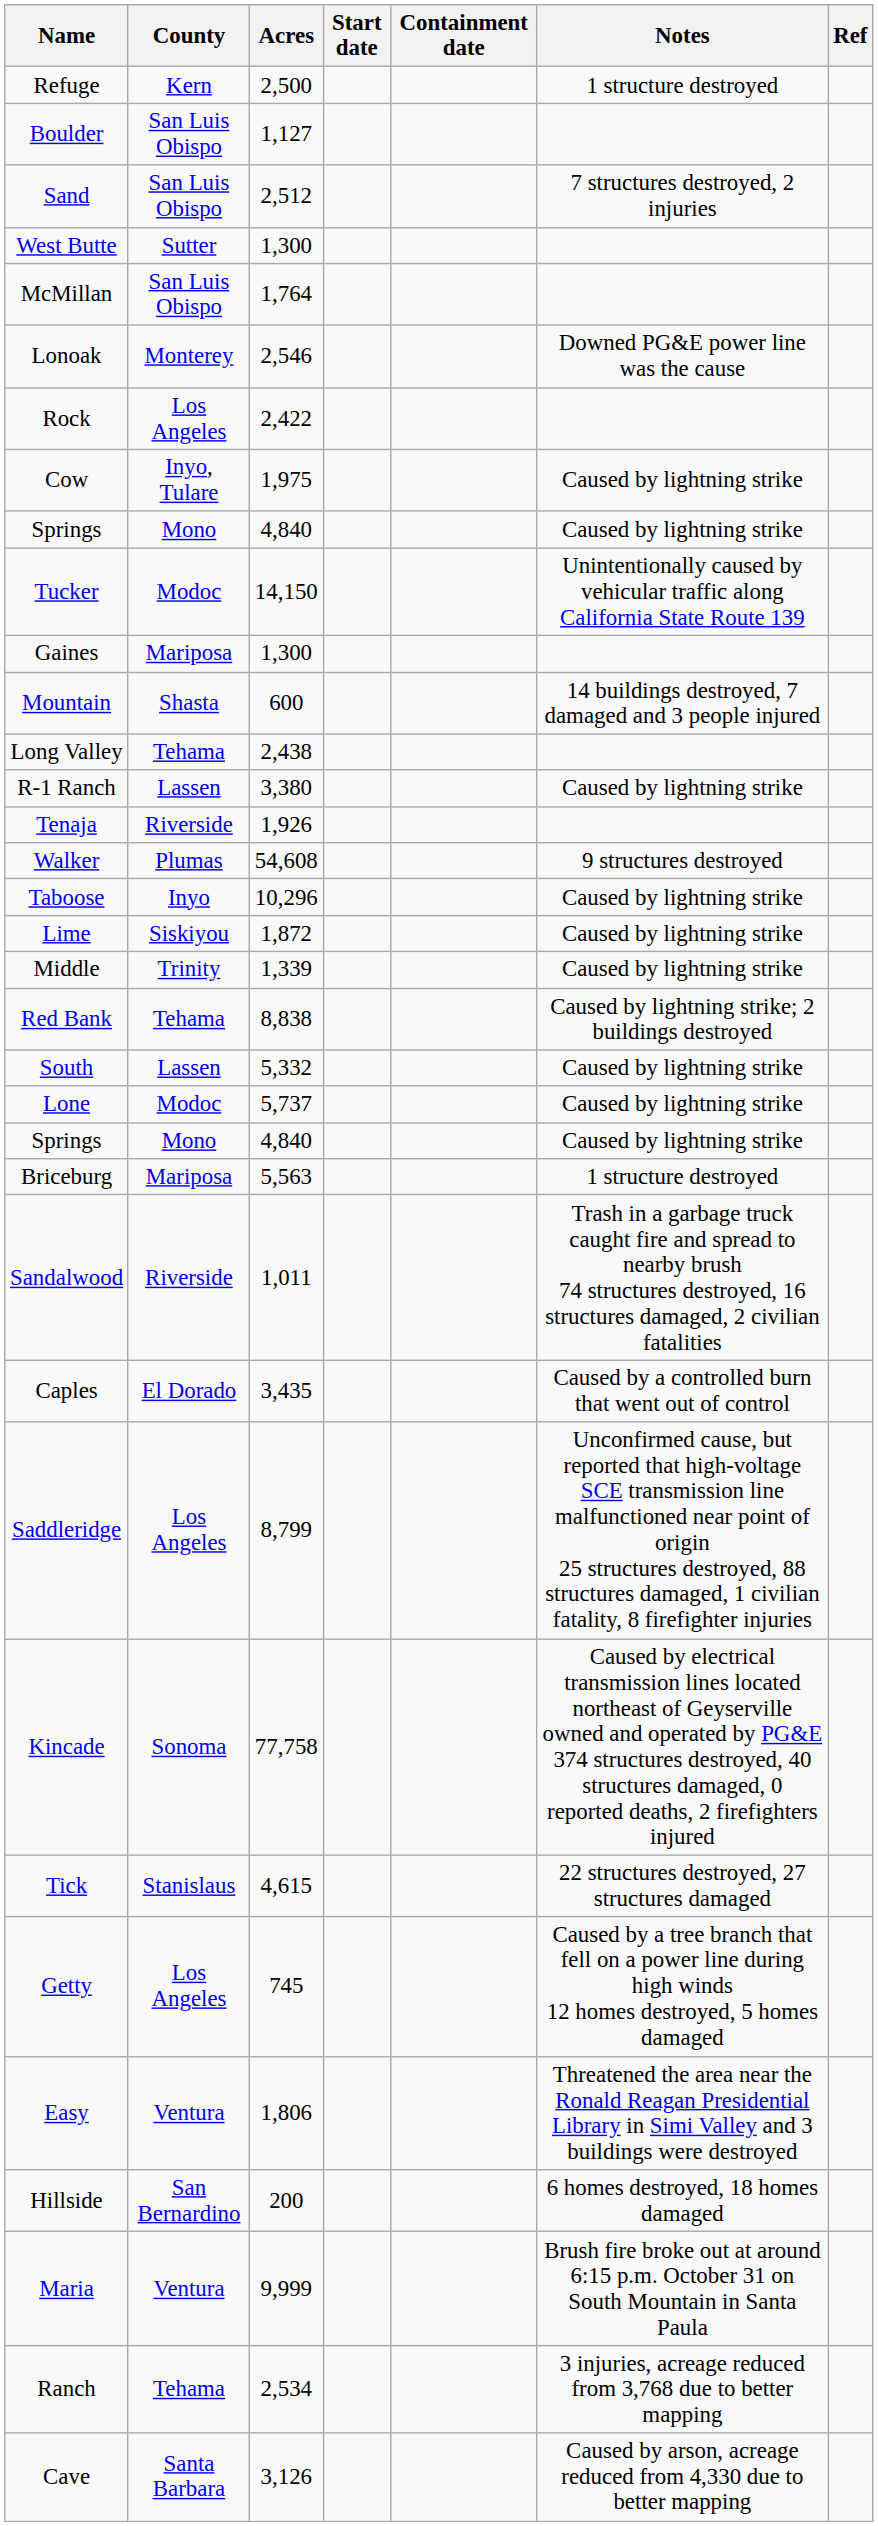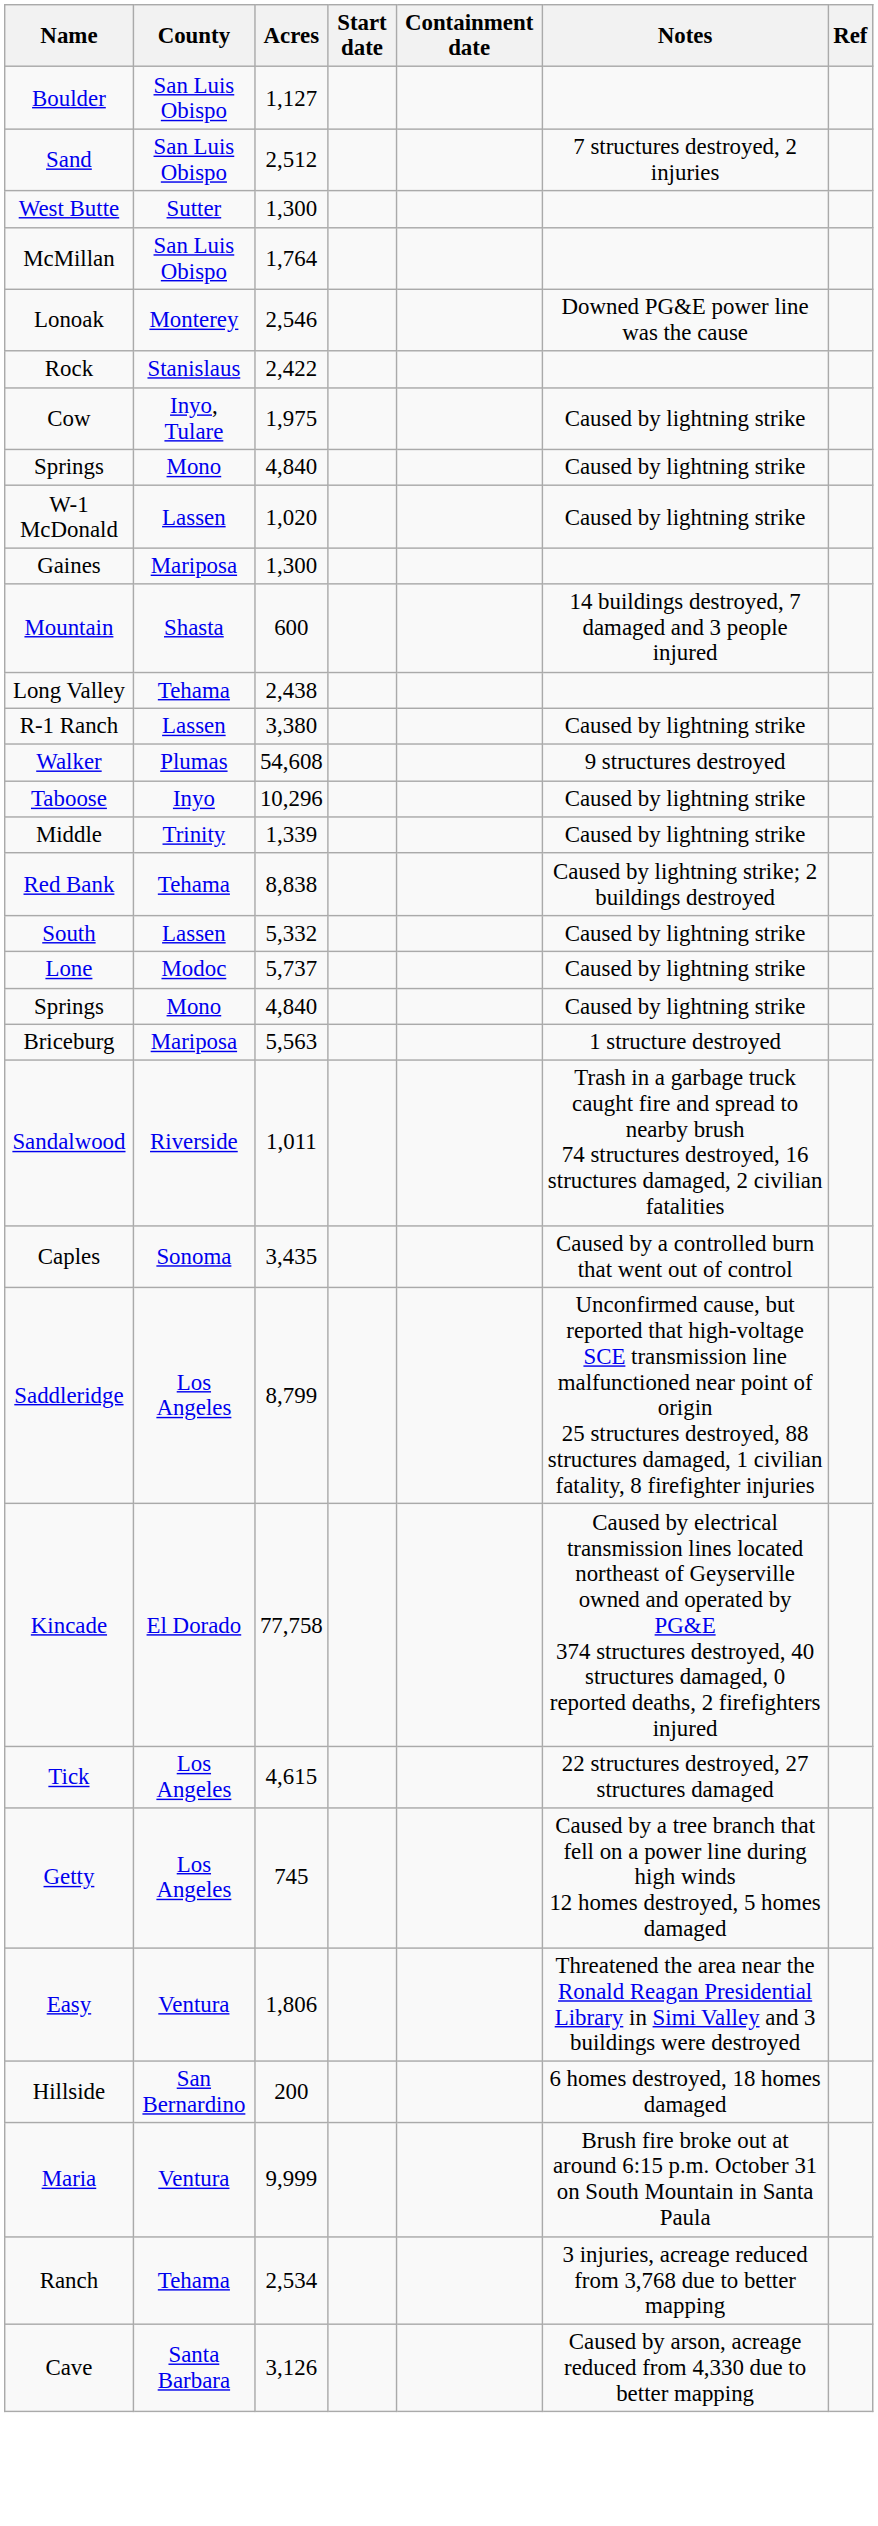- row: Refuge | Kern | 2,500 | 1 structure destroyed
Rock | County: Los Angeles -> Stanislaus
- row: Tucker | Modoc | 14,150 | Unintentionally caused by vehicular traffic along California State Route 139
+ row: W-1 McDonald | Lassen | 1,020 | Caused by lightning strike
- row: Tenaja | Riverside | 1,926
- row: Lime | Siskiyou | 1,872 | Caused by lightning strike
Caples | County: El Dorado -> Sonoma
Kincade | County: Sonoma -> El Dorado
Tick | County: Stanislaus -> Los Angeles
